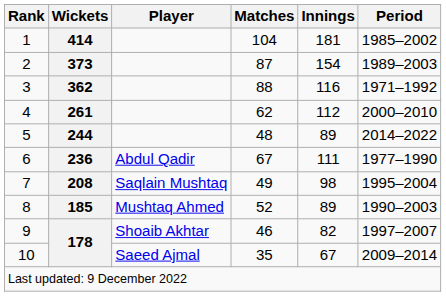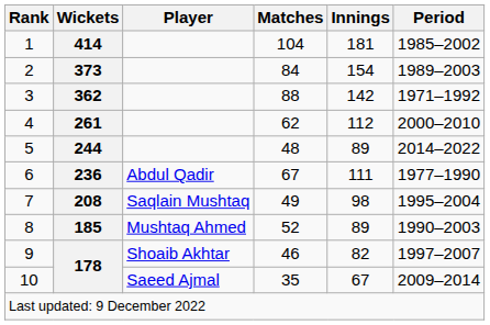373 | Matches: 87 -> 84
362 | Innings: 116 -> 142
